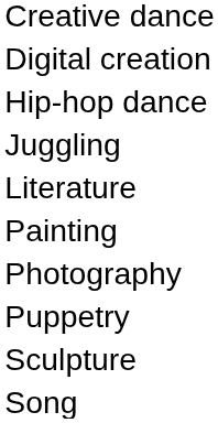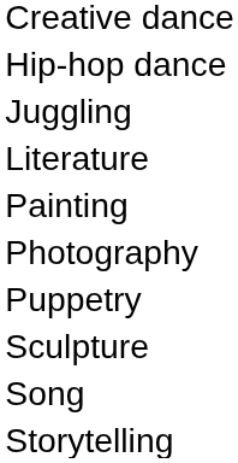- row: Digital creation
+ row: Storytelling
